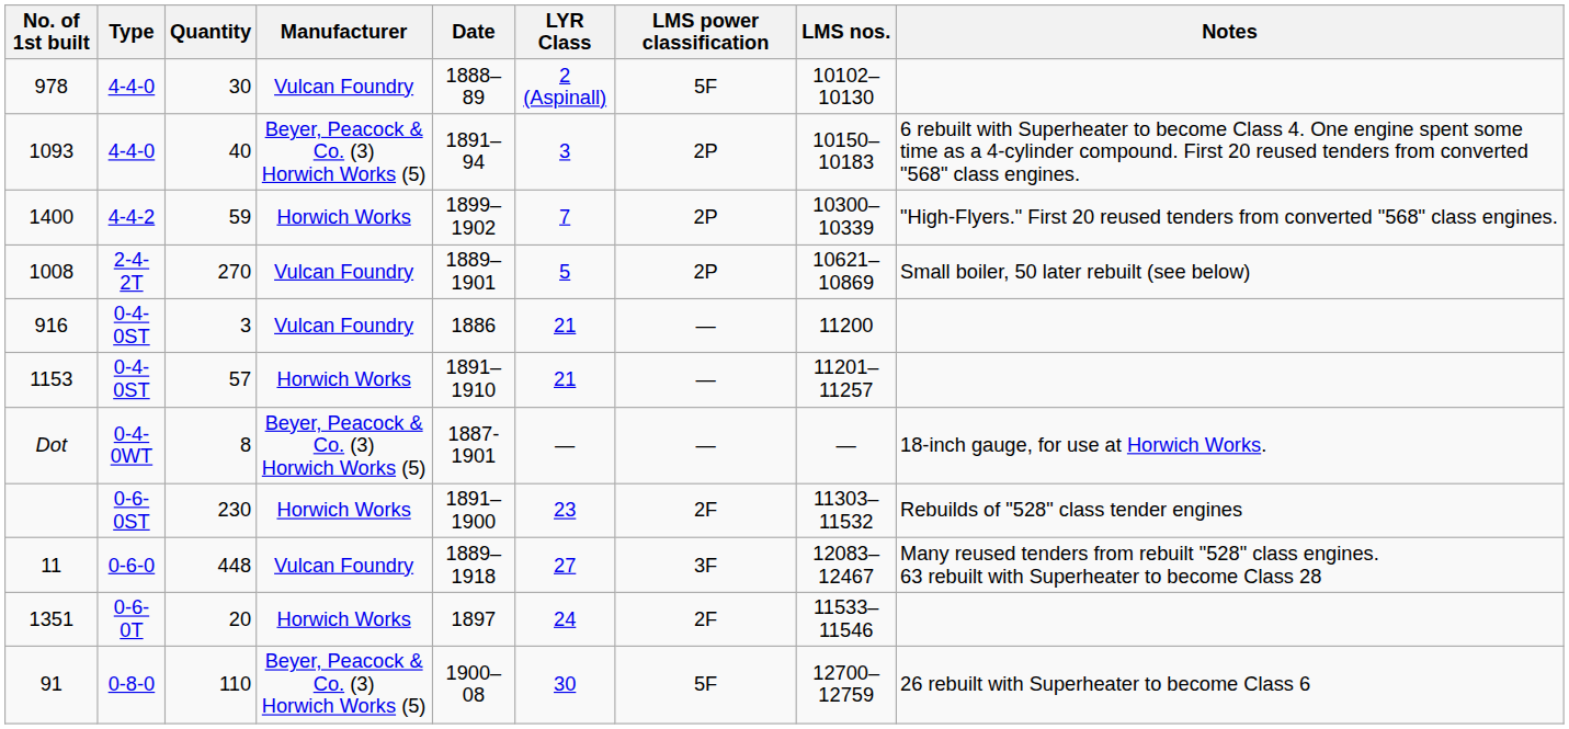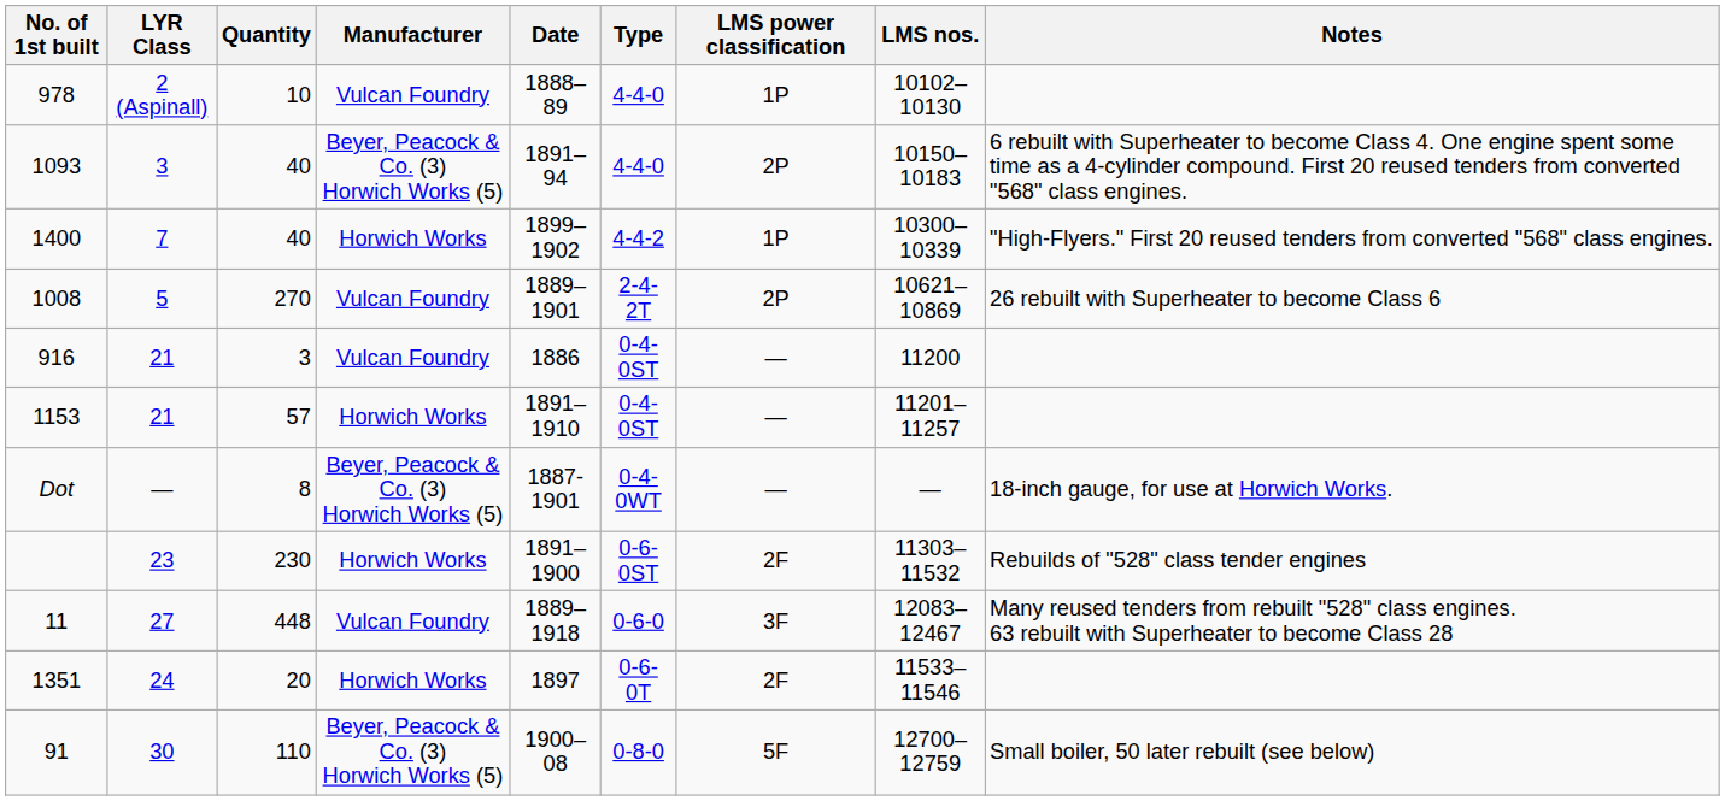columns swapped: Type <-> LYR Class
978 | Quantity: 30 -> 10
978 | LMS power classification: 5F -> 1P
1400 | Quantity: 59 -> 40
1400 | LMS power classification: 2P -> 1P
1008 | Notes: Small boiler, 50 later rebuilt (see below) -> 26 rebuilt with Superheater to become Class 6
91 | Notes: 26 rebuilt with Superheater to become Class 6 -> Small boiler, 50 later rebuilt (see below)
